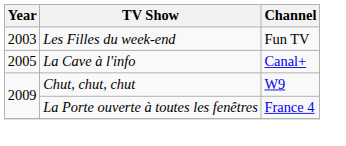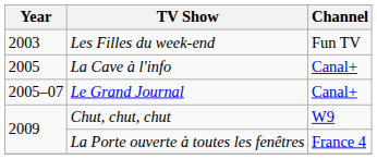+ row: 2005–07 | Le Grand Journal | Canal+
